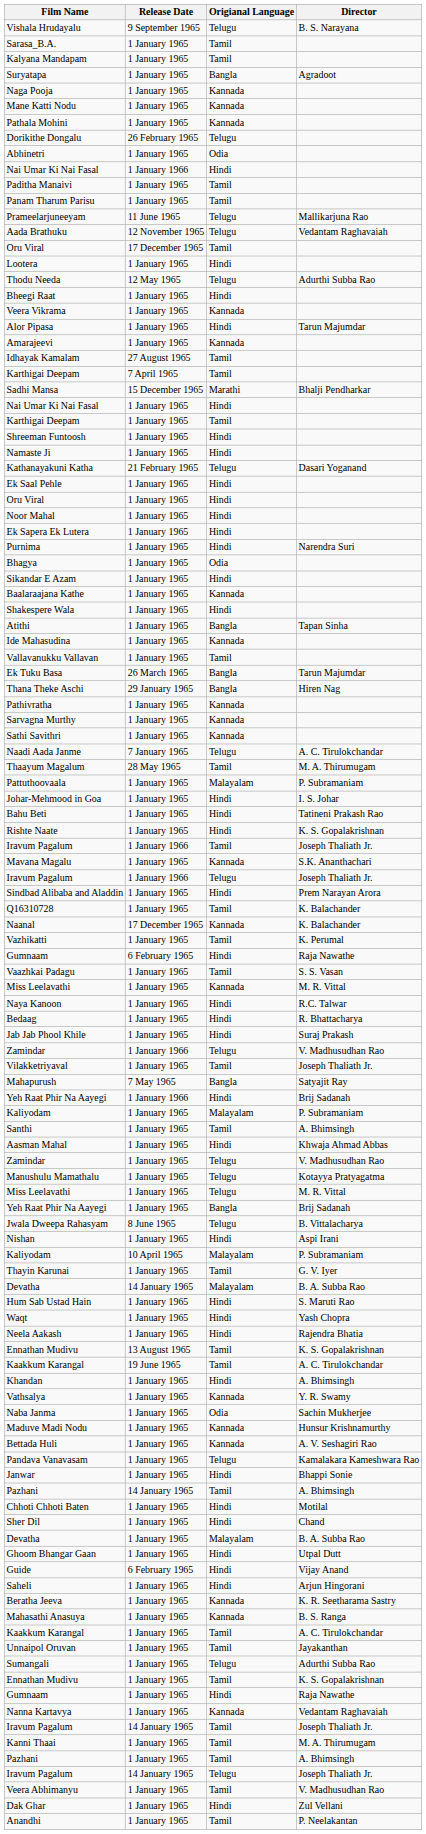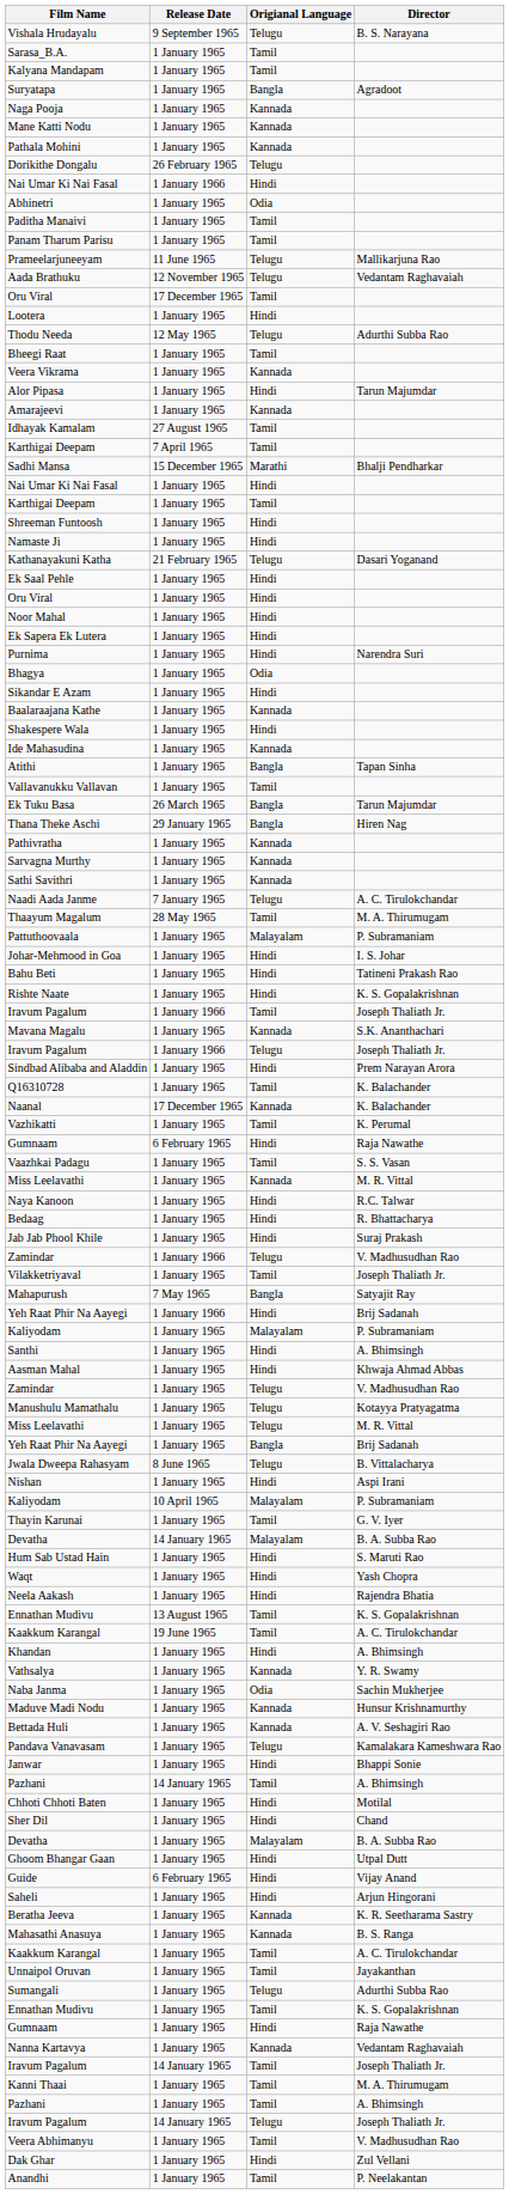rows swapped: Abhinetri <-> Nai Umar Ki Nai Fasal / 1 January 1966
Bheegi Raat | Origianal Language: Hindi -> Tamil
rows swapped: Ide Mahasudina <-> Atithi
Santhi | Origianal Language: Tamil -> Hindi
